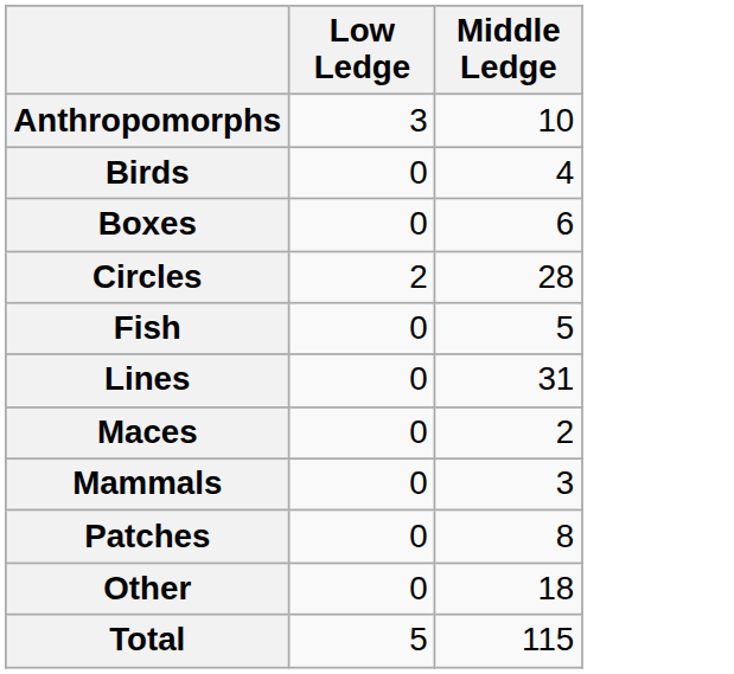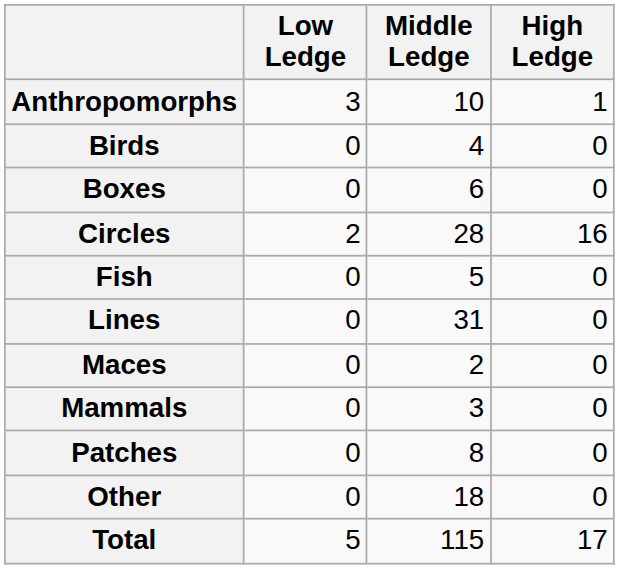+ column: High Ledge | 1 | 0 | 0 | 16 | 0 | 0 | 0 | 0 | 0 | 0 | 17
